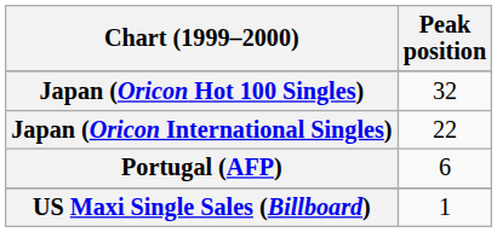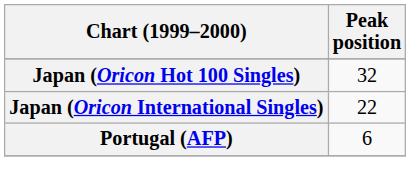- row: US Maxi Single Sales (Billboard) | 1
